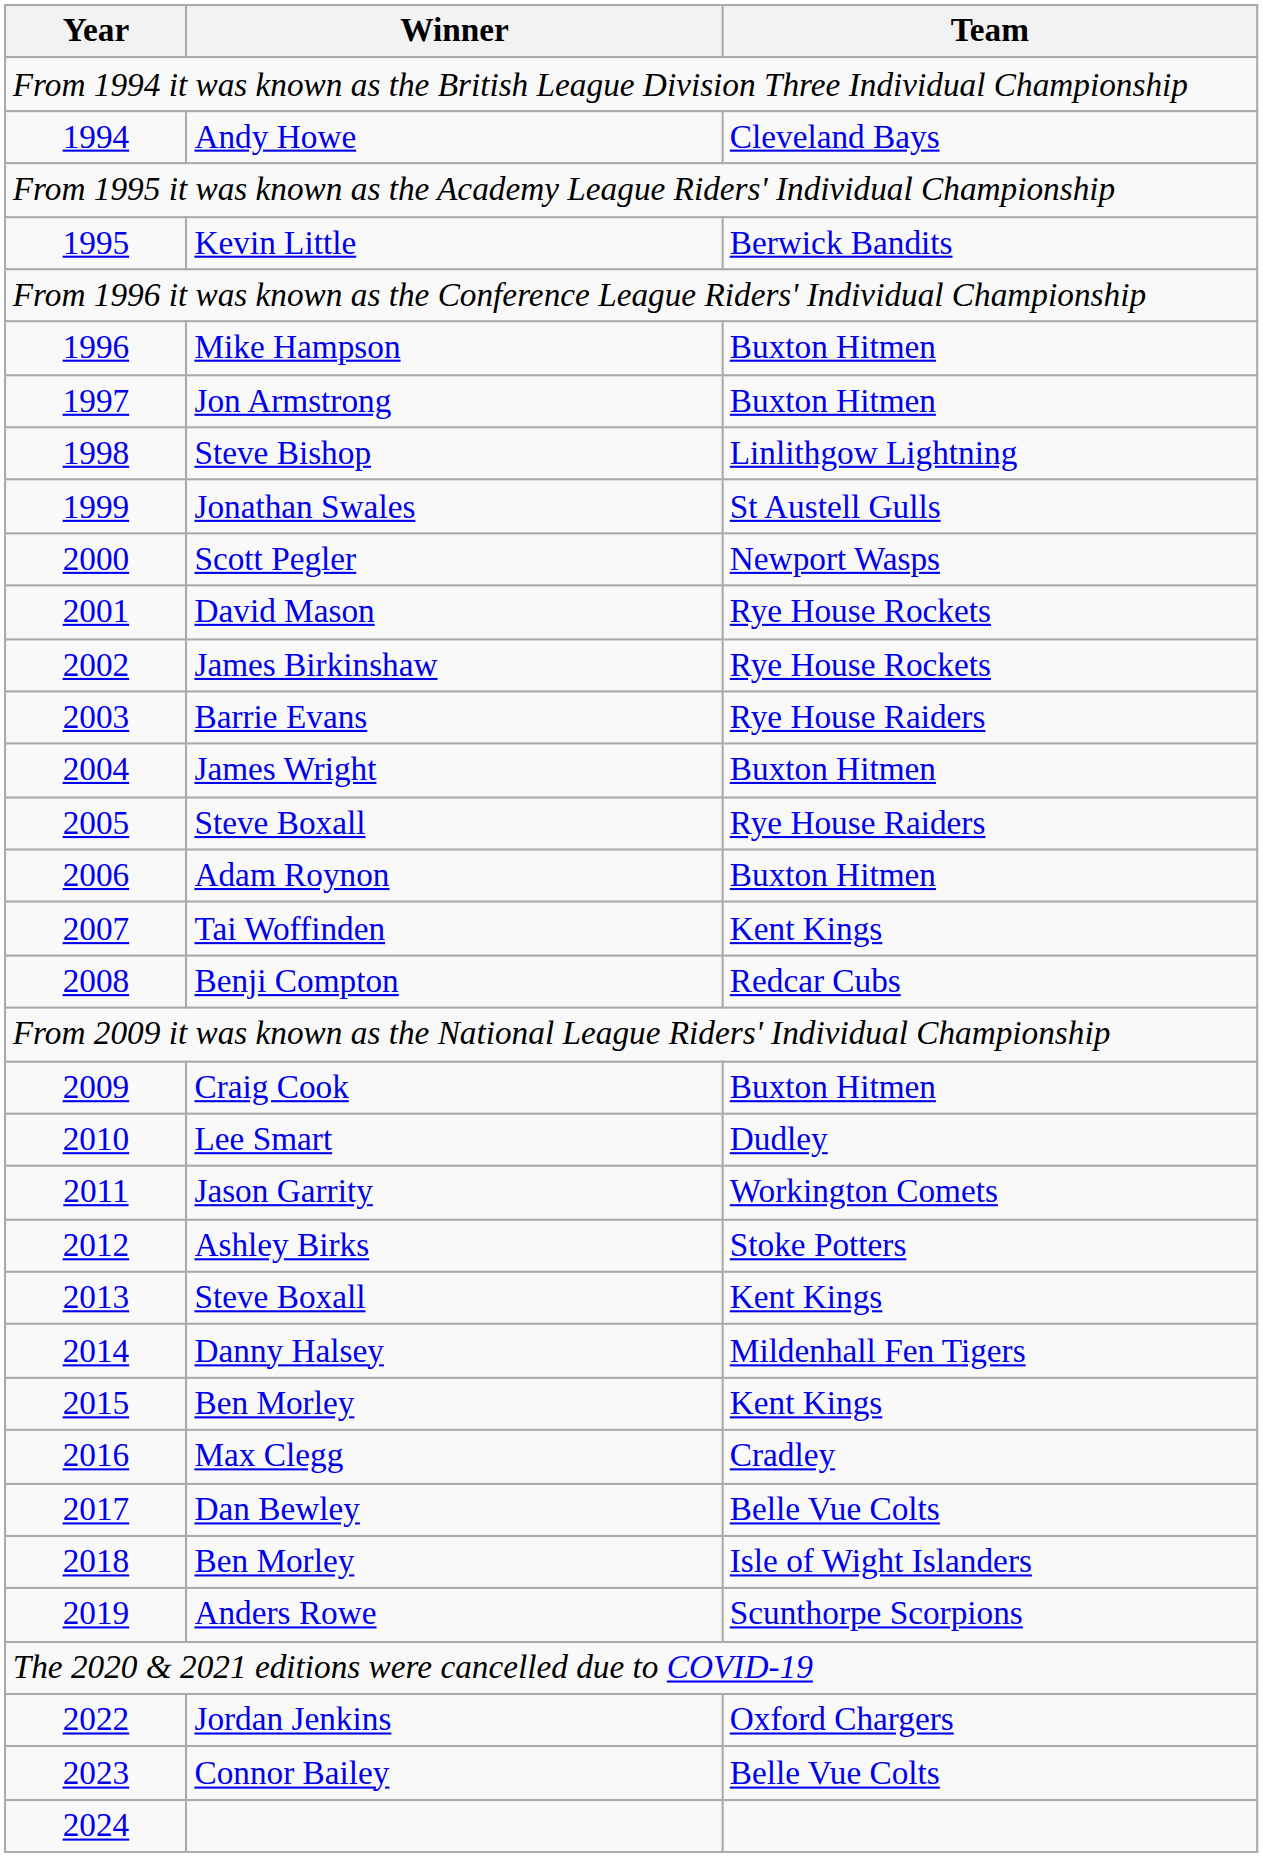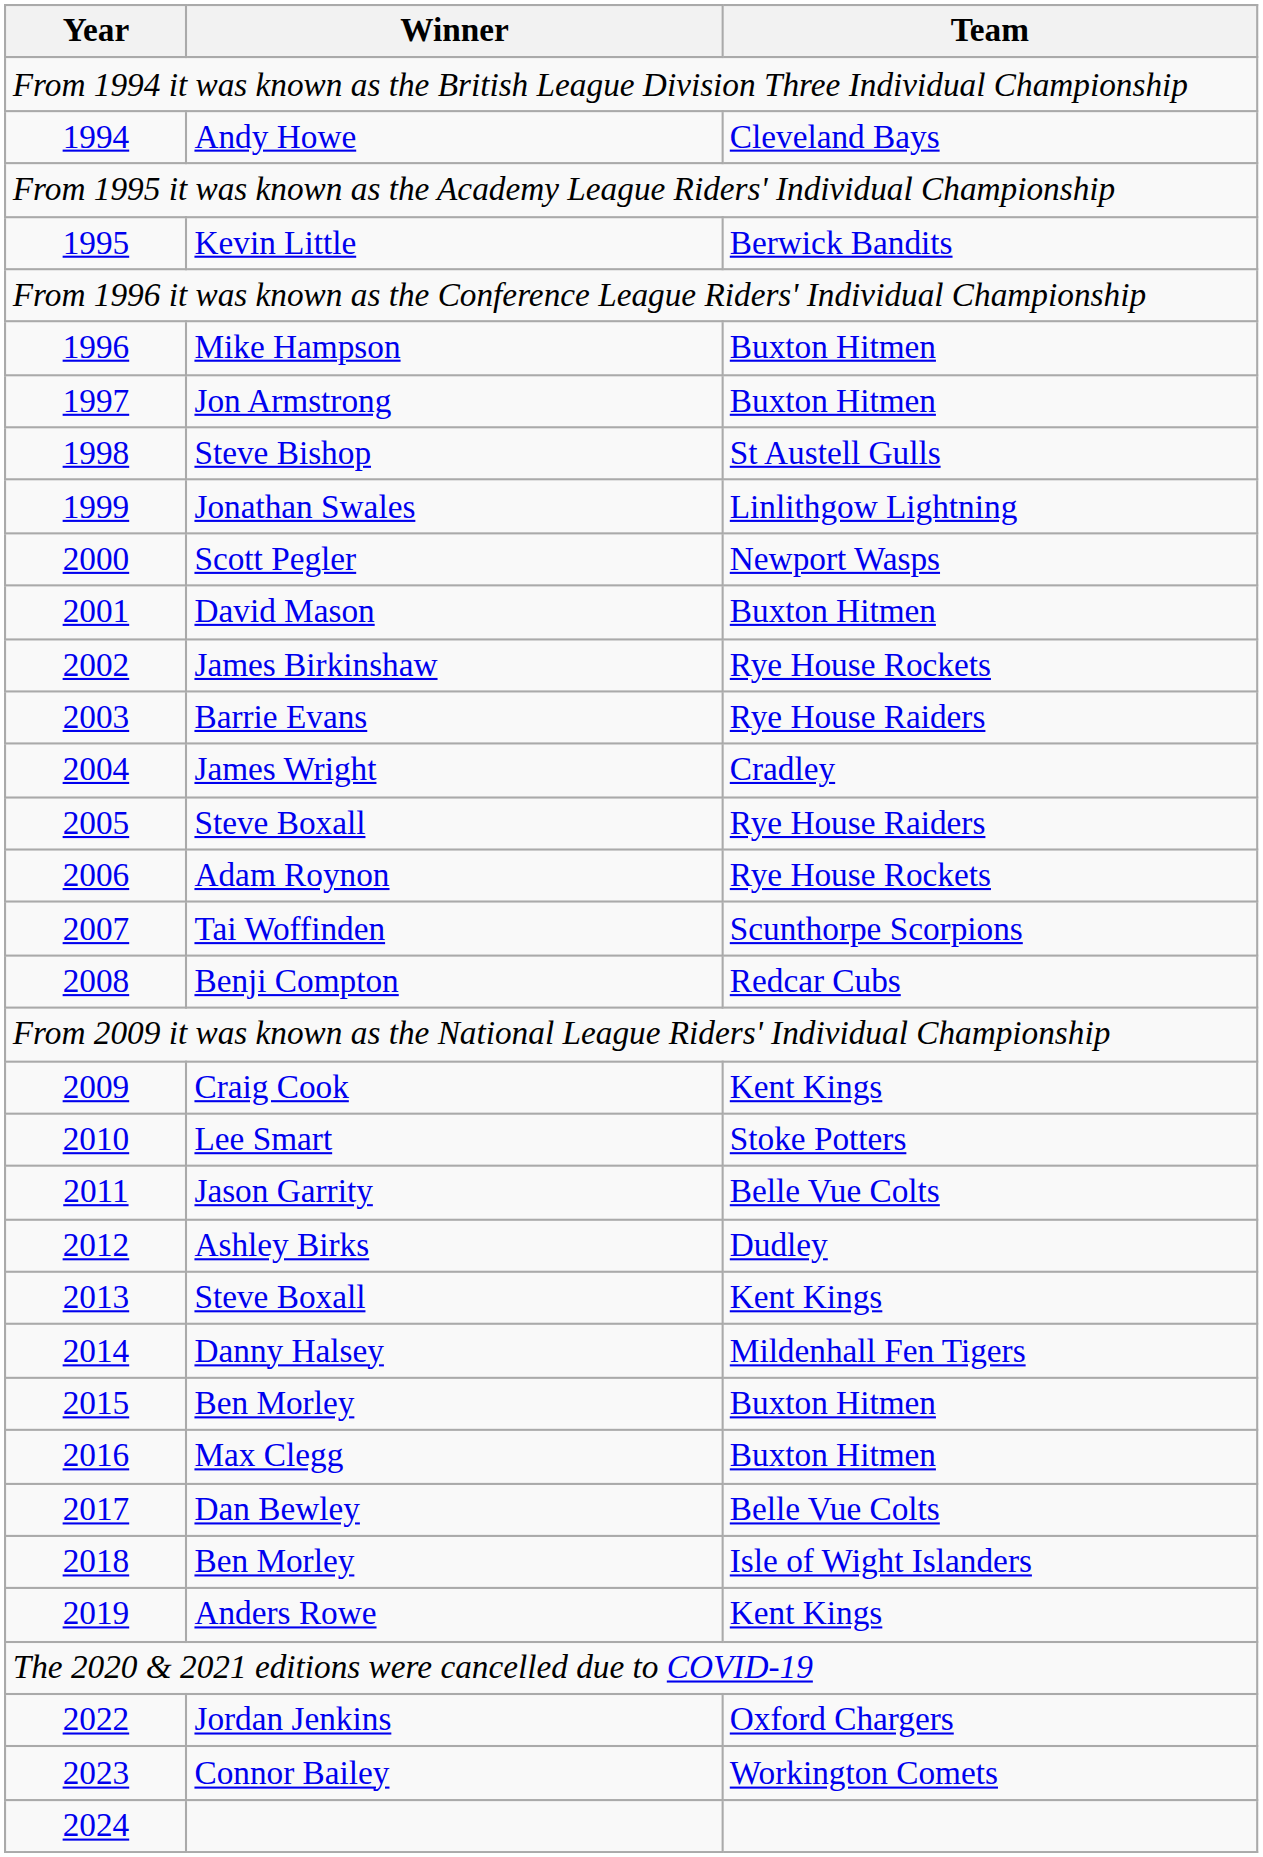Steve Bishop | Team: Linlithgow Lightning -> St Austell Gulls
Jonathan Swales | Team: St Austell Gulls -> Linlithgow Lightning
David Mason | Team: Rye House Rockets -> Buxton Hitmen
James Wright | Team: Buxton Hitmen -> Cradley
Adam Roynon | Team: Buxton Hitmen -> Rye House Rockets
Tai Woffinden | Team: Kent Kings -> Scunthorpe Scorpions
Craig Cook | Team: Buxton Hitmen -> Kent Kings
Lee Smart | Team: Dudley -> Stoke Potters
Jason Garrity | Team: Workington Comets -> Belle Vue Colts
Ashley Birks | Team: Stoke Potters -> Dudley
2015 / Ben Morley | Team: Kent Kings -> Buxton Hitmen
Max Clegg | Team: Cradley -> Buxton Hitmen
Anders Rowe | Team: Scunthorpe Scorpions -> Kent Kings
Connor Bailey | Team: Belle Vue Colts -> Workington Comets
